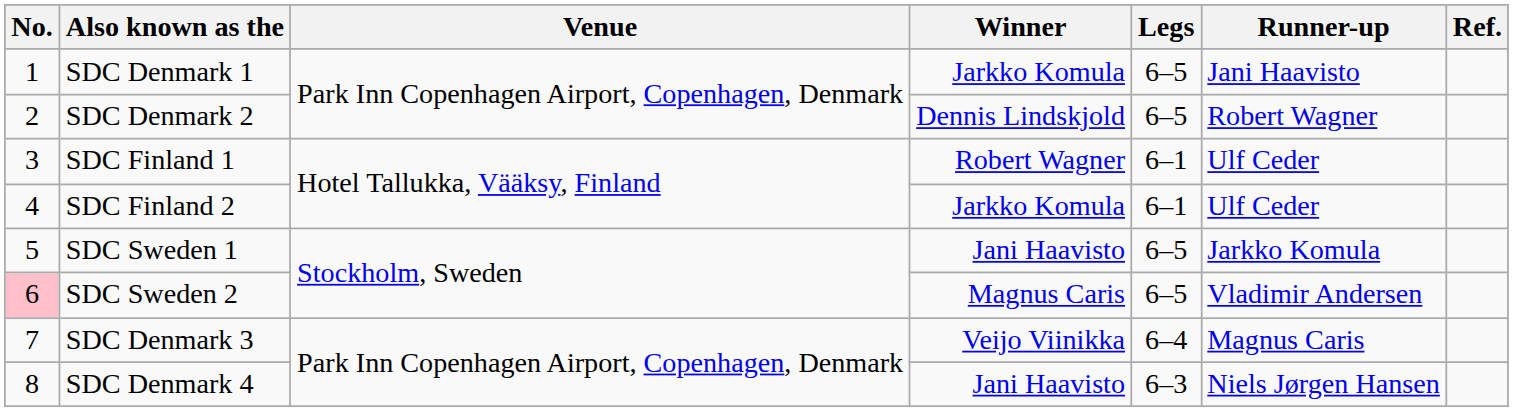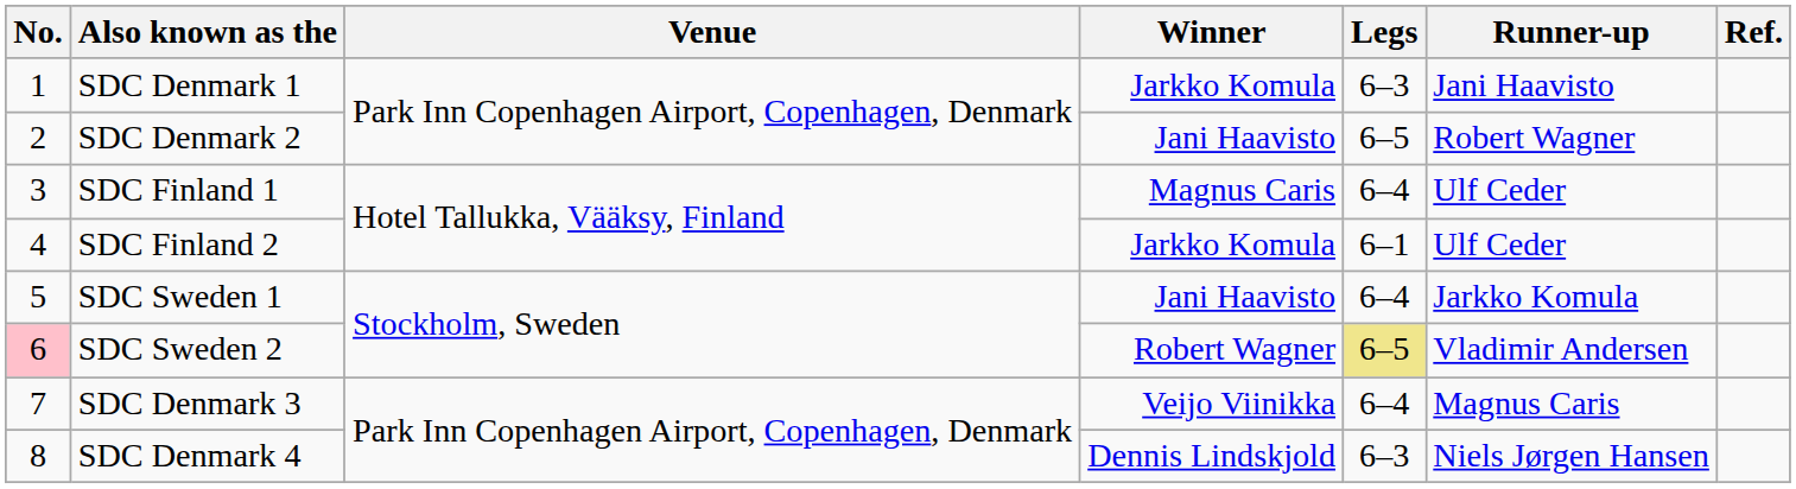SDC Denmark 1 | Legs: 6–5 -> 6–3
SDC Denmark 2 | Winner: Dennis Lindskjold -> Jani Haavisto
SDC Finland 1 | Winner: Robert Wagner -> Magnus Caris
SDC Finland 1 | Legs: 6–1 -> 6–4
SDC Sweden 1 | Legs: 6–5 -> 6–4
SDC Sweden 2 | Winner: Magnus Caris -> Robert Wagner
SDC Sweden 2 | Legs: no background -> khaki background
SDC Denmark 4 | Winner: Jani Haavisto -> Dennis Lindskjold
